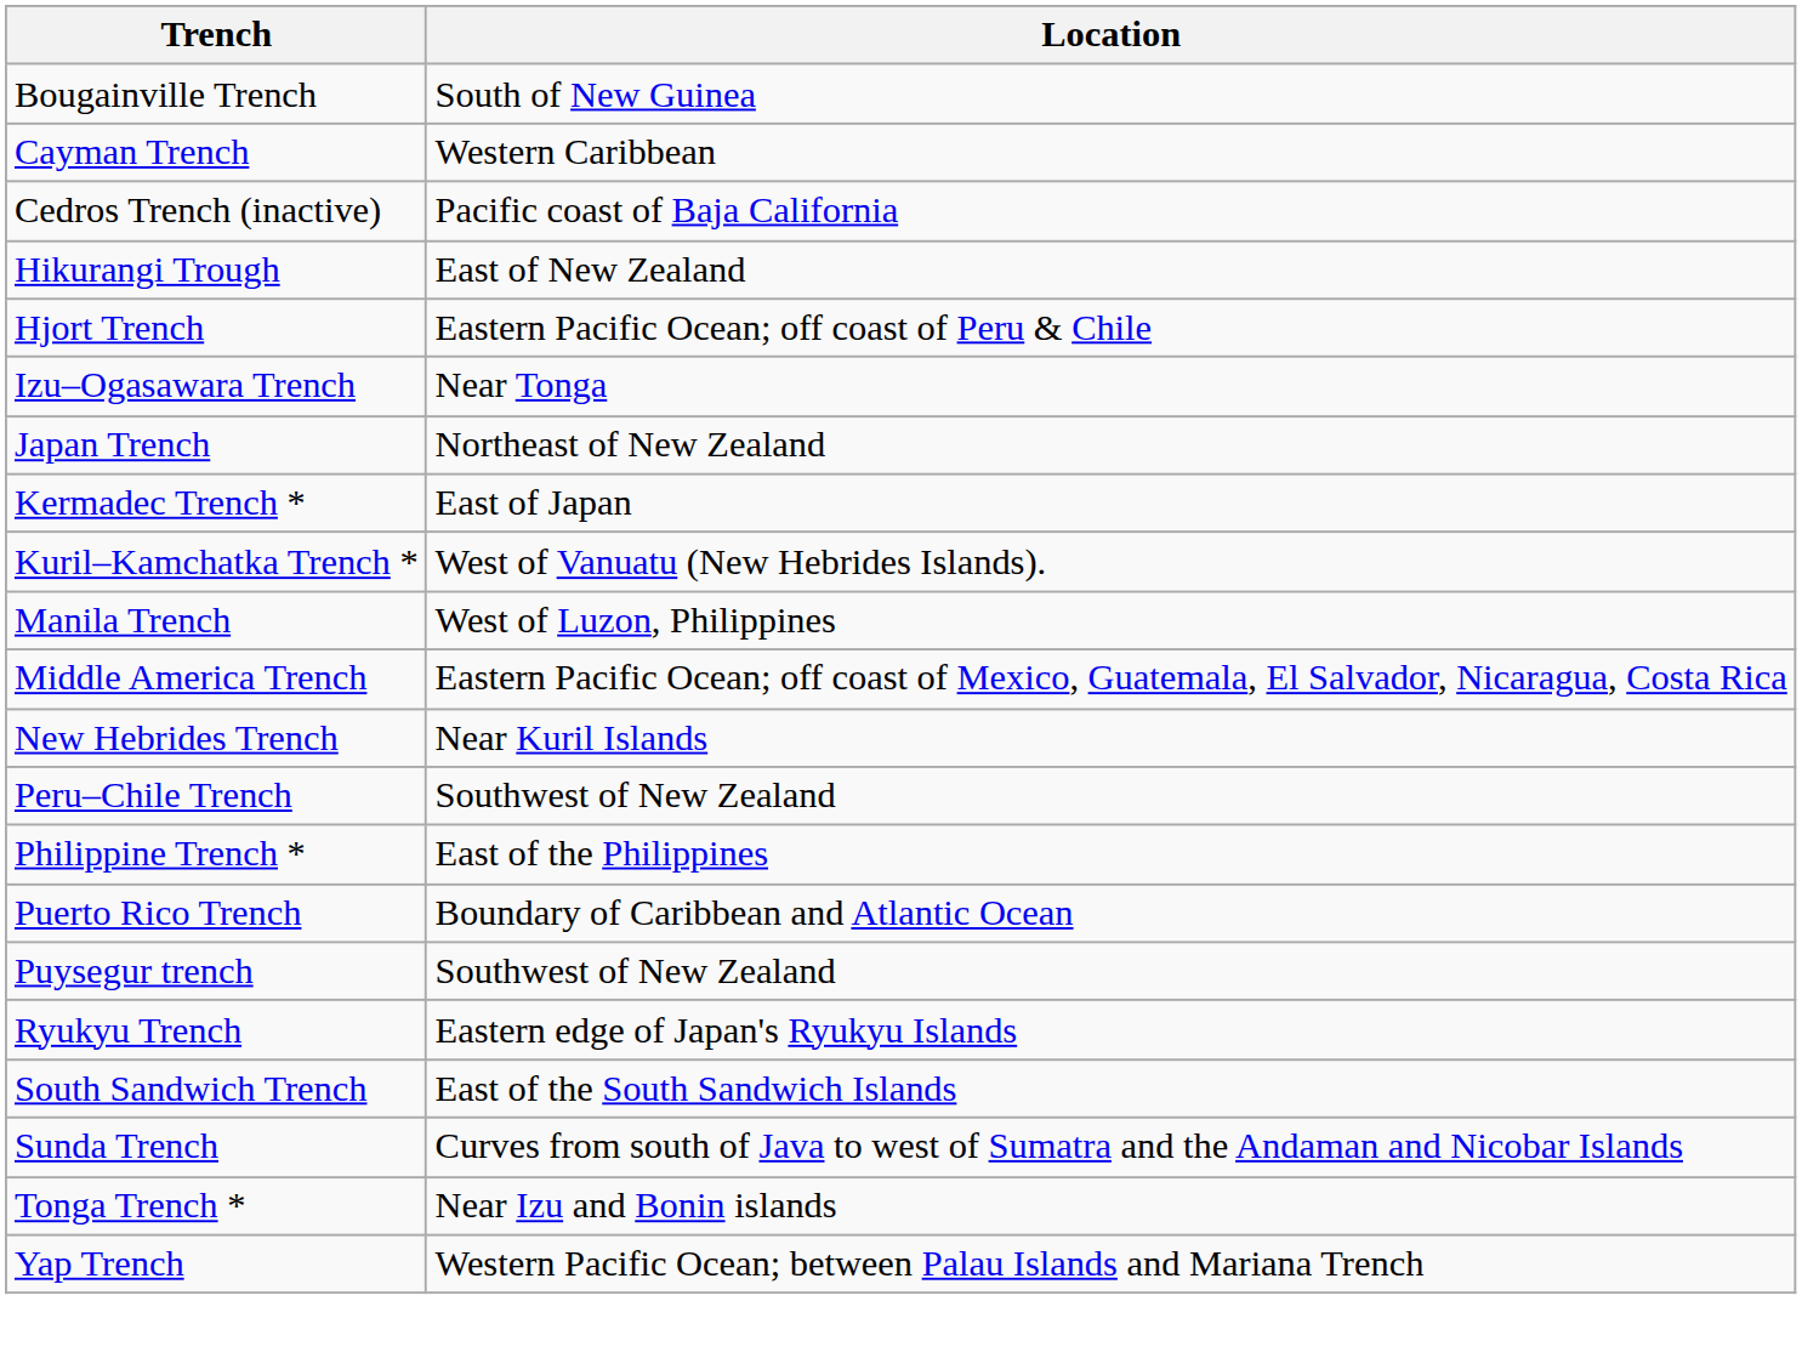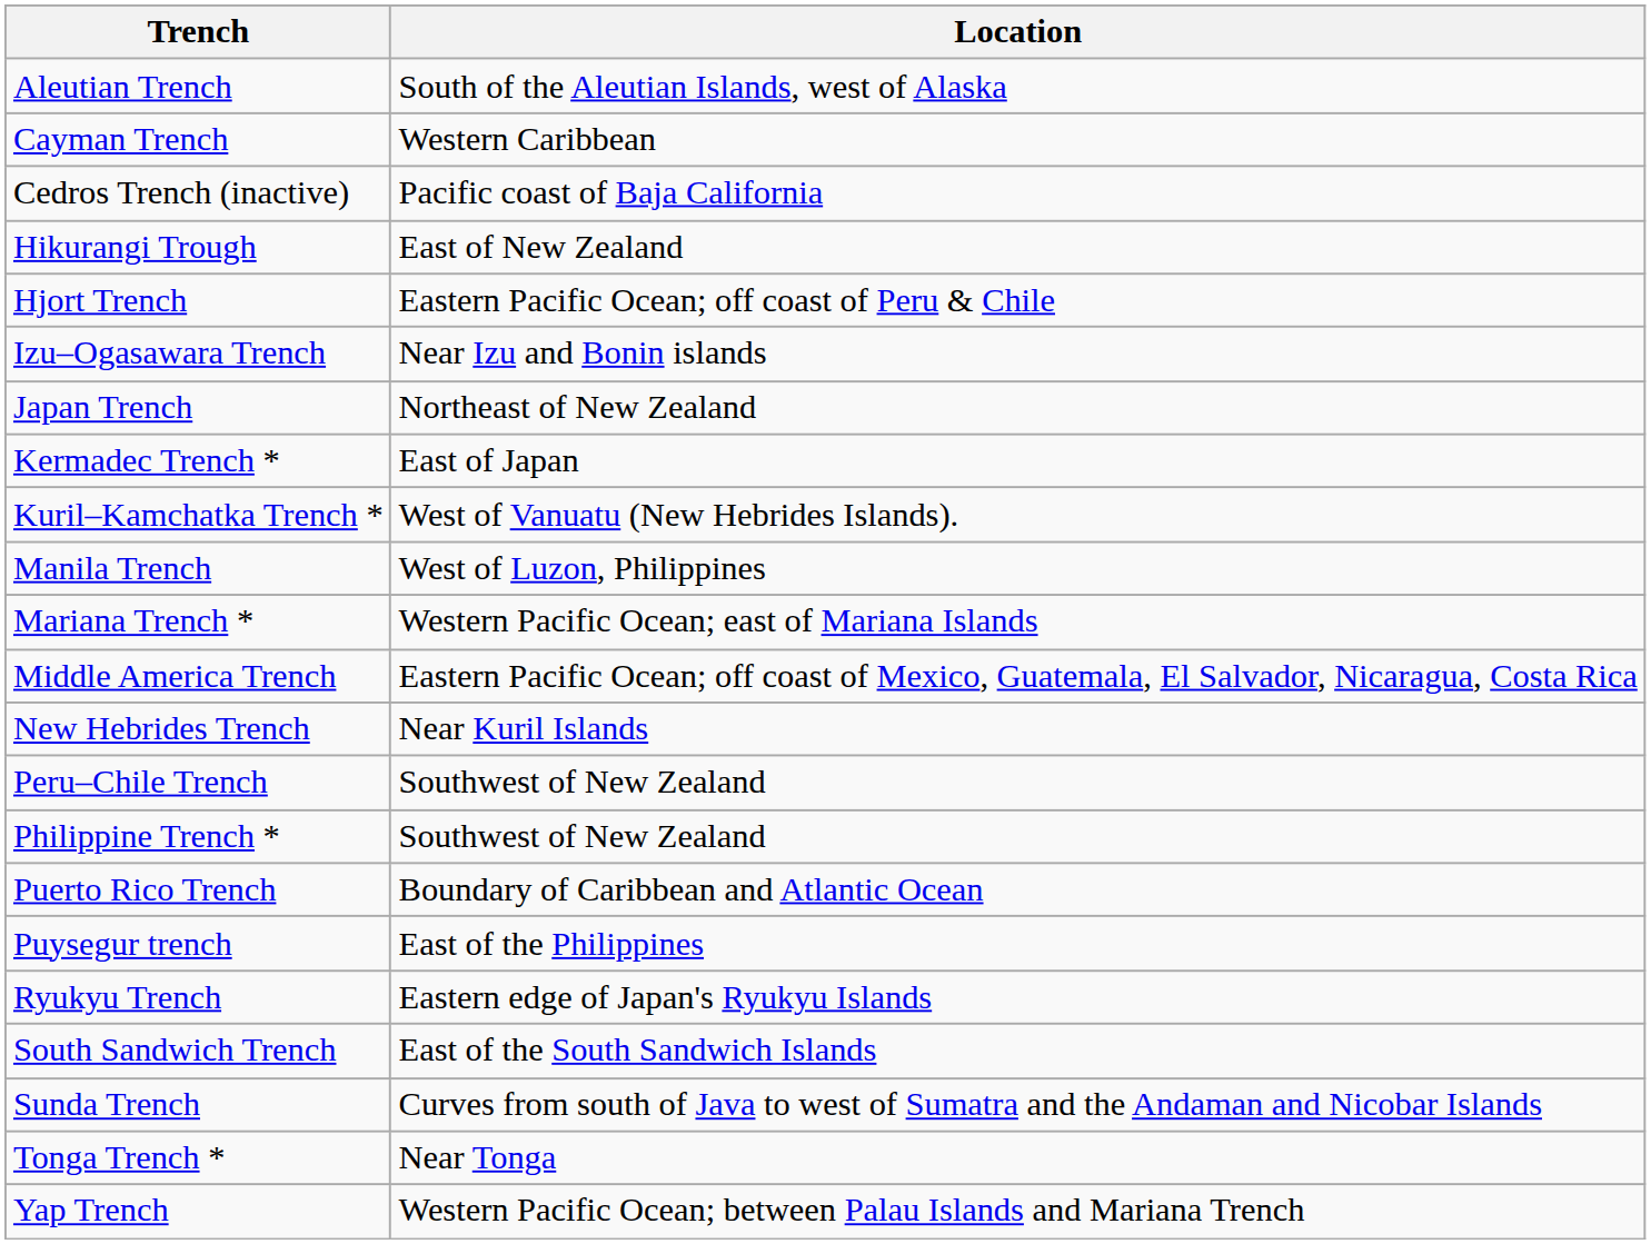+ row: Aleutian Trench | South of the Aleutian Islands, west of Alaska
- row: Bougainville Trench | South of New Guinea
Izu–Ogasawara Trench | Location: Near Tonga -> Near Izu and Bonin islands
+ row: Mariana Trench * | Western Pacific Ocean; east of Mariana Islands
Philippine Trench * | Location: East of the Philippines -> Southwest of New Zealand
Puysegur trench | Location: Southwest of New Zealand -> East of the Philippines
Tonga Trench * | Location: Near Izu and Bonin islands -> Near Tonga
